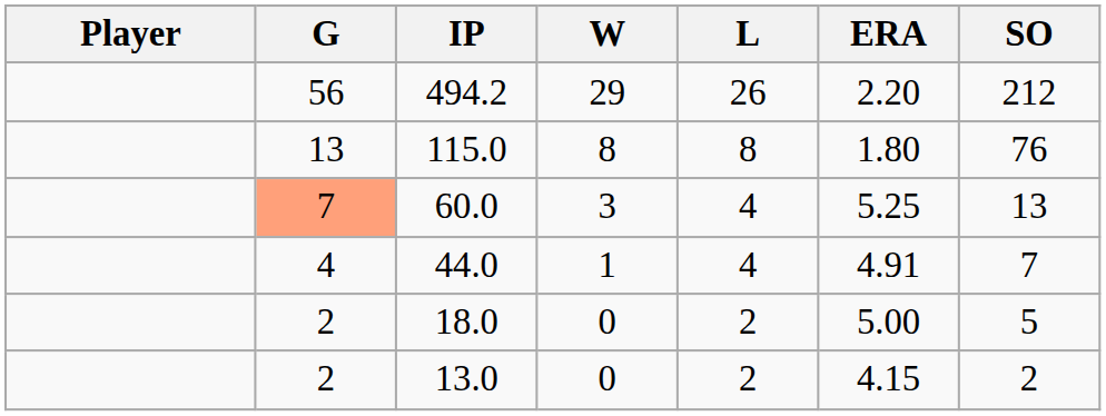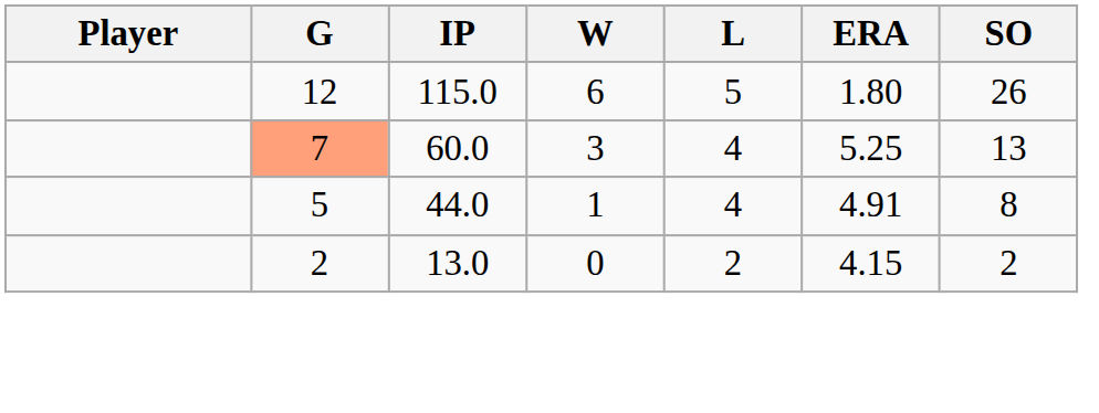- row: 56 | 494.2 | 29 | 26 | 2.20 | 212
115.0 | G: 13 -> 12
115.0 | W: 8 -> 6
115.0 | L: 8 -> 5
115.0 | SO: 76 -> 26
44.0 | G: 4 -> 5
44.0 | SO: 7 -> 8
- row: 2 | 18.0 | 0 | 2 | 5.00 | 5
